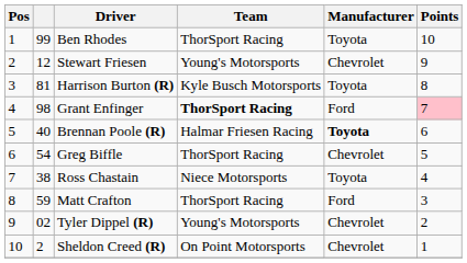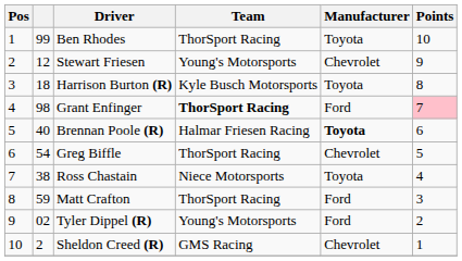Harrison Burton (R) | column 2: 81 -> 18
Tyler Dippel (R) | Manufacturer: Chevrolet -> Ford
Sheldon Creed (R) | Team: On Point Motorsports -> GMS Racing
